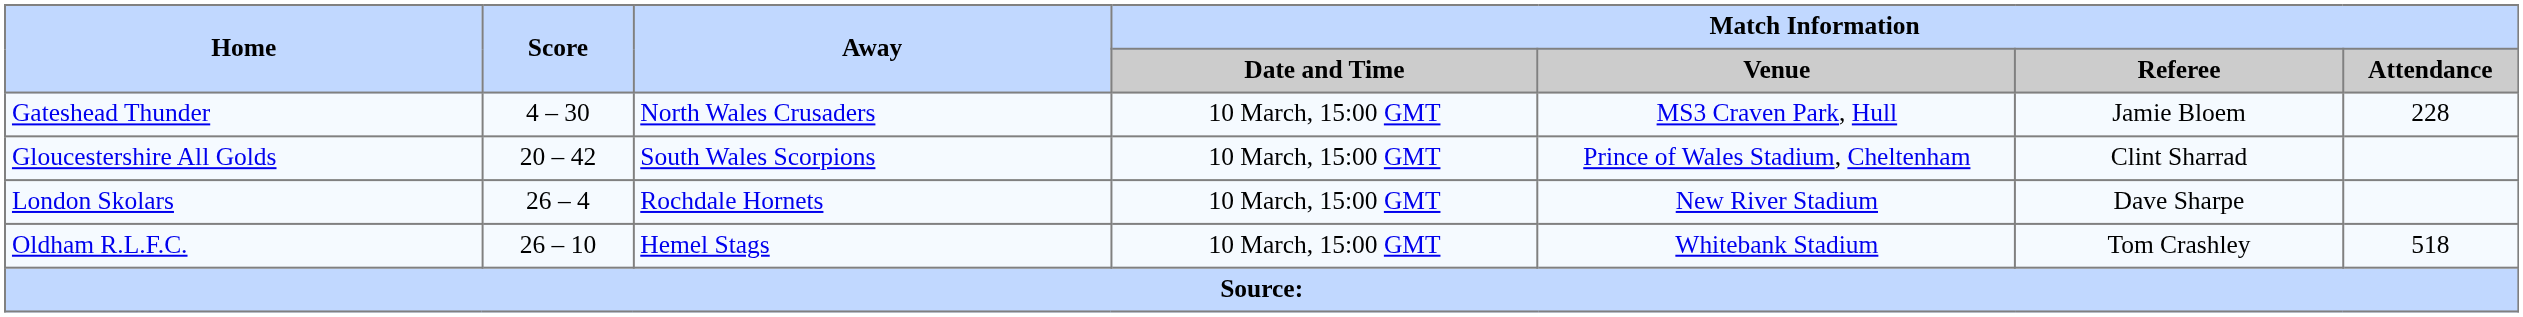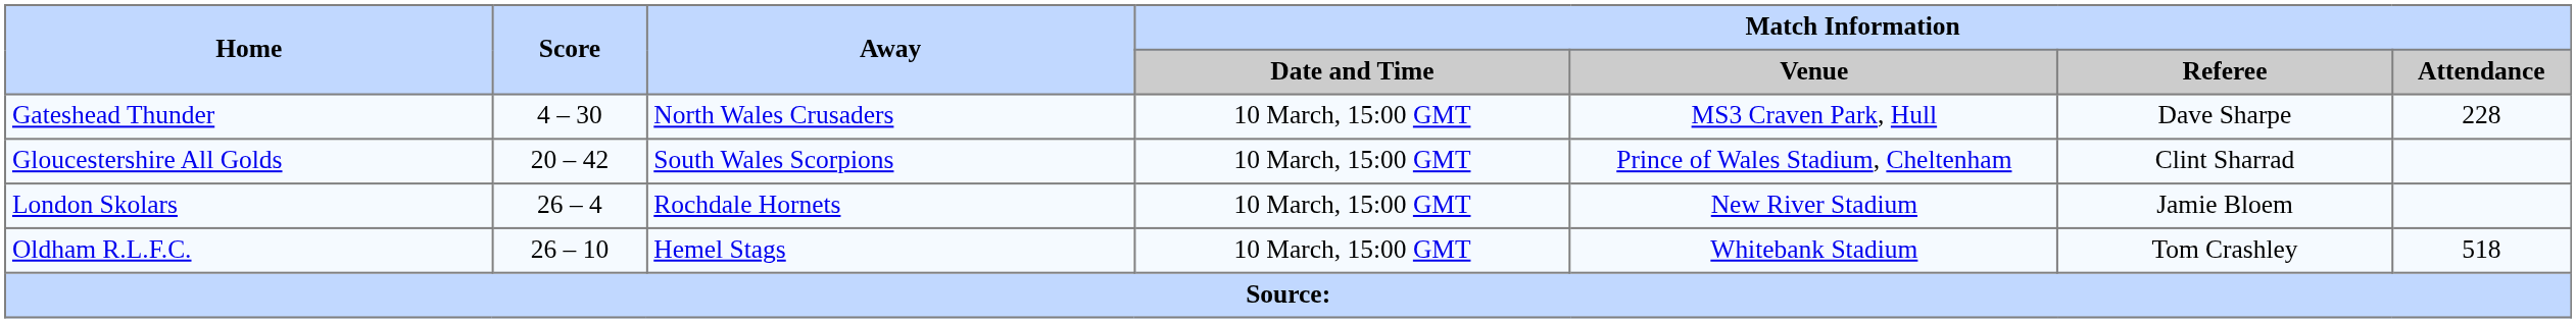Gateshead Thunder | Match Information / Referee: Jamie Bloem -> Dave Sharpe
London Skolars | Match Information / Referee: Dave Sharpe -> Jamie Bloem
